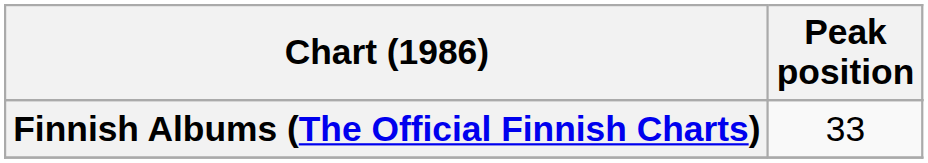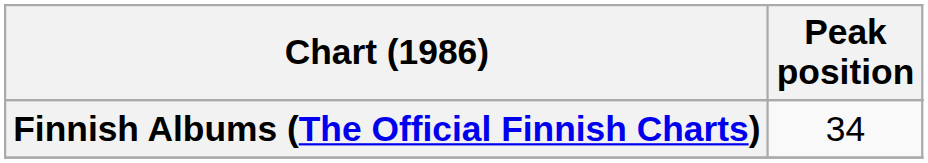Finnish Albums (The Official Finnish Charts) | Peak position: 33 -> 34
